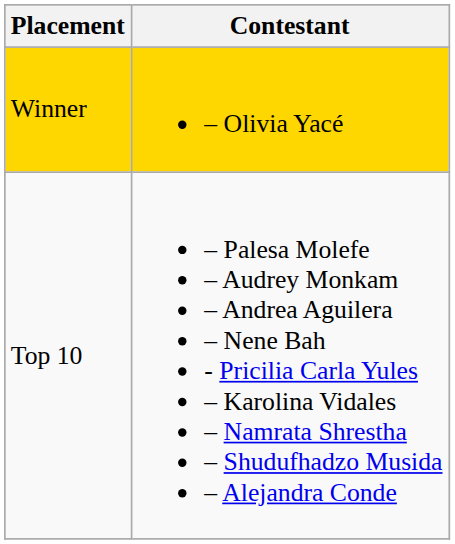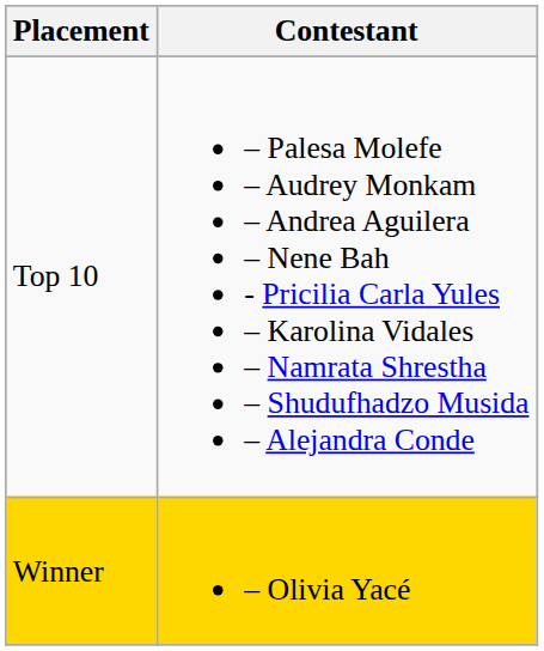rows swapped: Winner <-> Top 10
